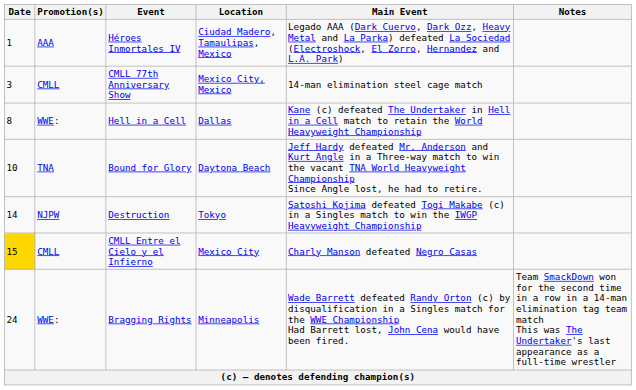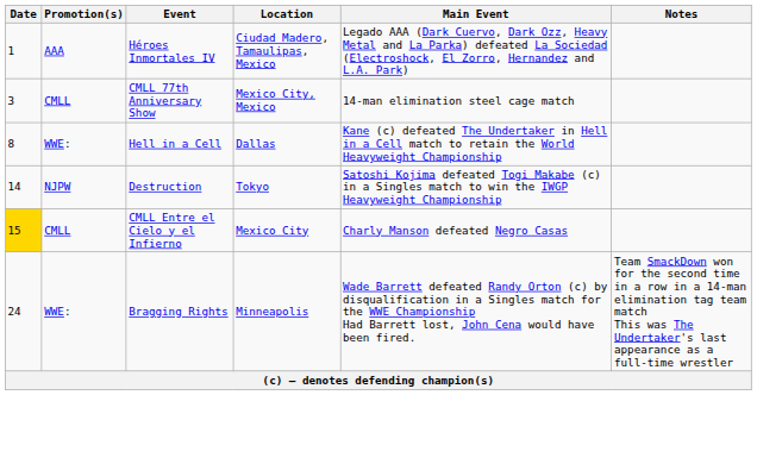- row: 10 | TNA | Bound for Glory | Daytona Beach | Jeff Hardy defeated Mr. Anderson and Kurt Angle in a Three-way match to win the vacant TNA World Heavyweight Championship Since Angle lost, he had to retire.
